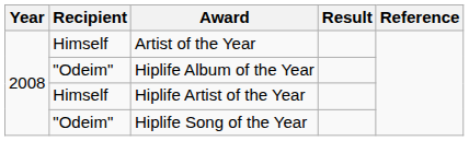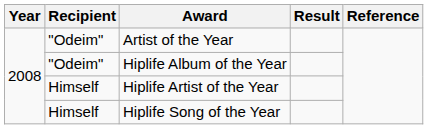Artist of the Year | Recipient: Himself -> "Odeim"
Hiplife Song of the Year | Recipient: "Odeim" -> Himself
